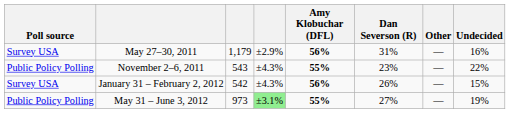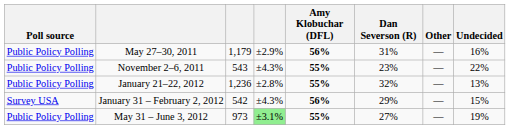May 27–30, 2011 | Poll source: Survey USA -> Public Policy Polling
+ row: Public Policy Polling | January 21–22, 2012 | 1,236 | ±2.8% | 55% | 32% | — | 13%
January 31 – February 2, 2012 | Dan Severson (R): 26% -> 29%
